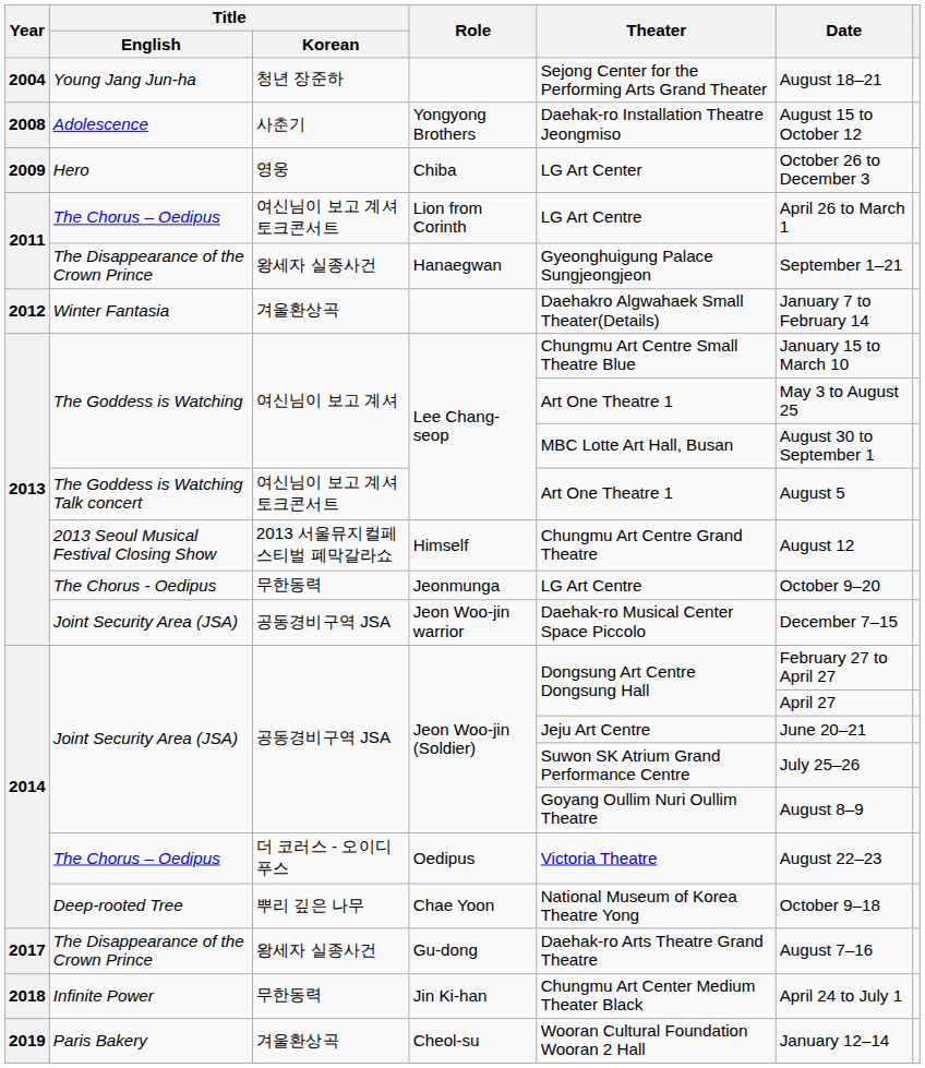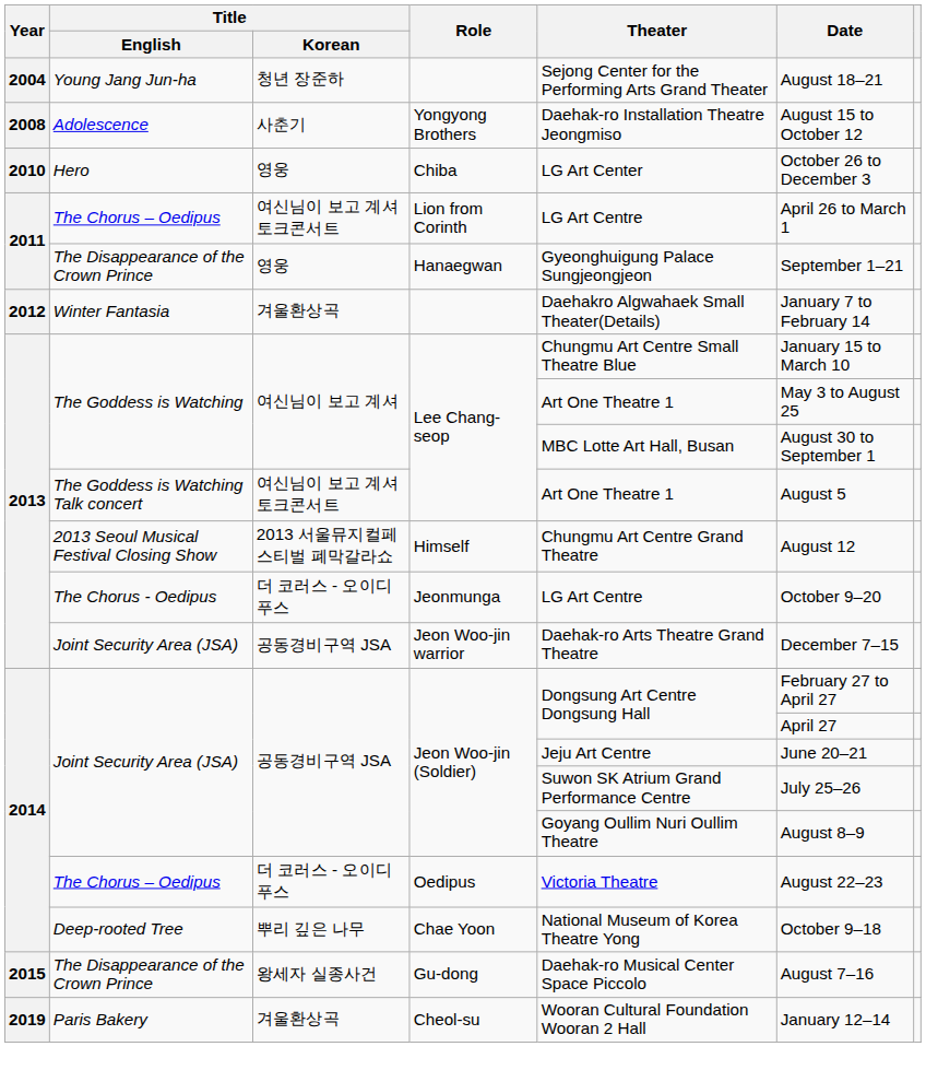Chiba | Year: 2009 -> 2010
Hanaegwan | Title / Korean: 왕세자 실종사건 -> 영웅
Jeonmunga | Title / Korean: 무한동력 -> 더 코러스 - 오이디푸스
Jeon Woo-jin warrior | Theater: Daehak-ro Musical Center Space Piccolo -> Daehak-ro Arts Theatre Grand Theatre
Gu-dong | Year: 2017 -> 2015
Gu-dong | Theater: Daehak-ro Arts Theatre Grand Theatre -> Daehak-ro Musical Center Space Piccolo
- row: 2018 | Infinite Power | 무한동력 | Jin Ki-han | Chungmu Art Center Medium Theater Black | April 24 to July 1
